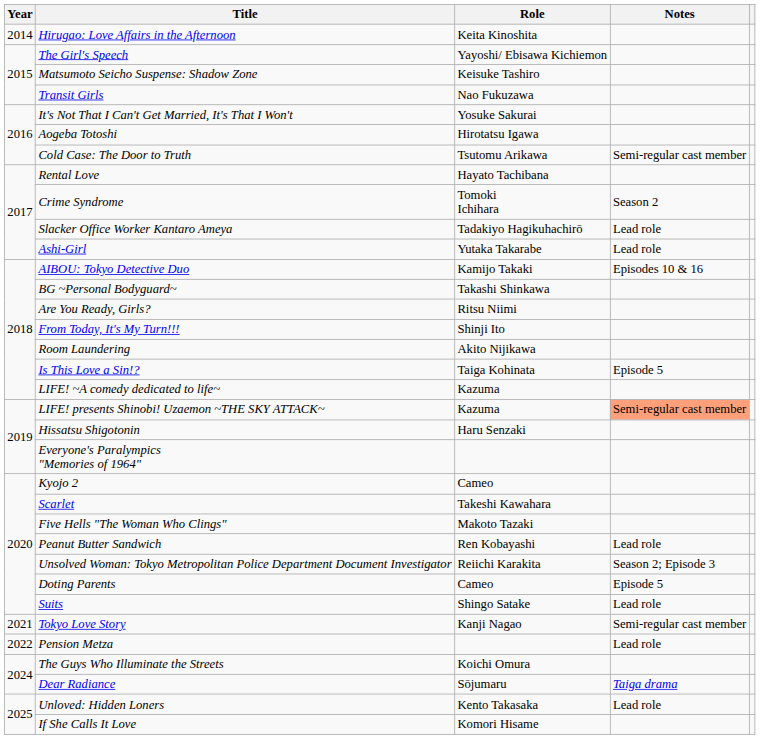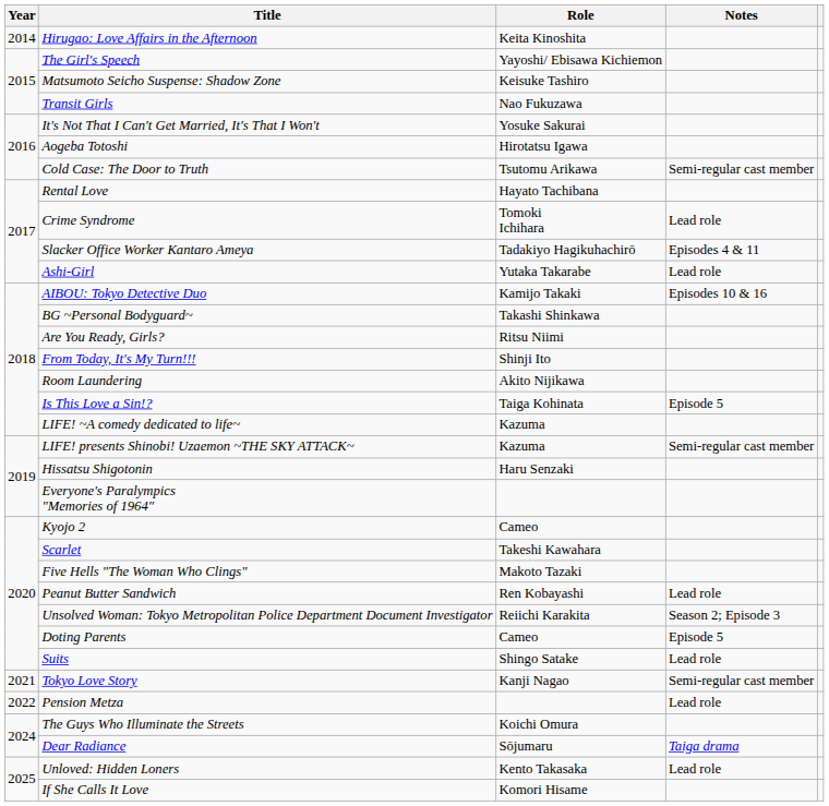Crime Syndrome | Notes: Season 2 -> Lead role
Slacker Office Worker Kantaro Ameya | Notes: Lead role -> Episodes 4 & 11
LIFE! presents Shinobi! Uzaemon ~THE SKY ATTACK~ | Notes: lightsalmon background -> no background
